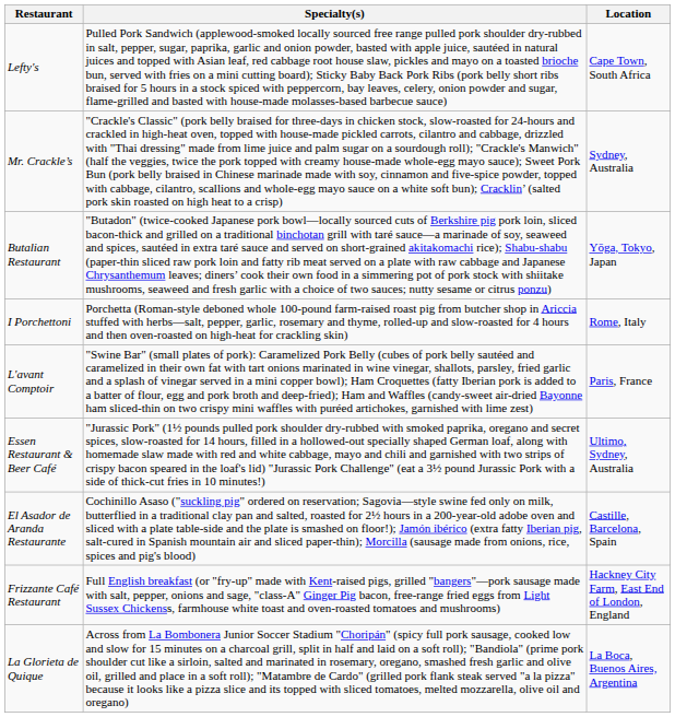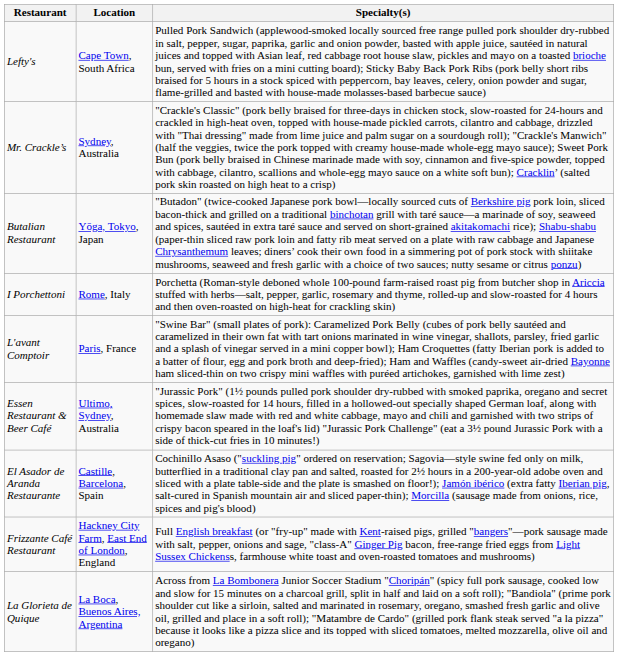columns swapped: Location <-> Specialty(s)
